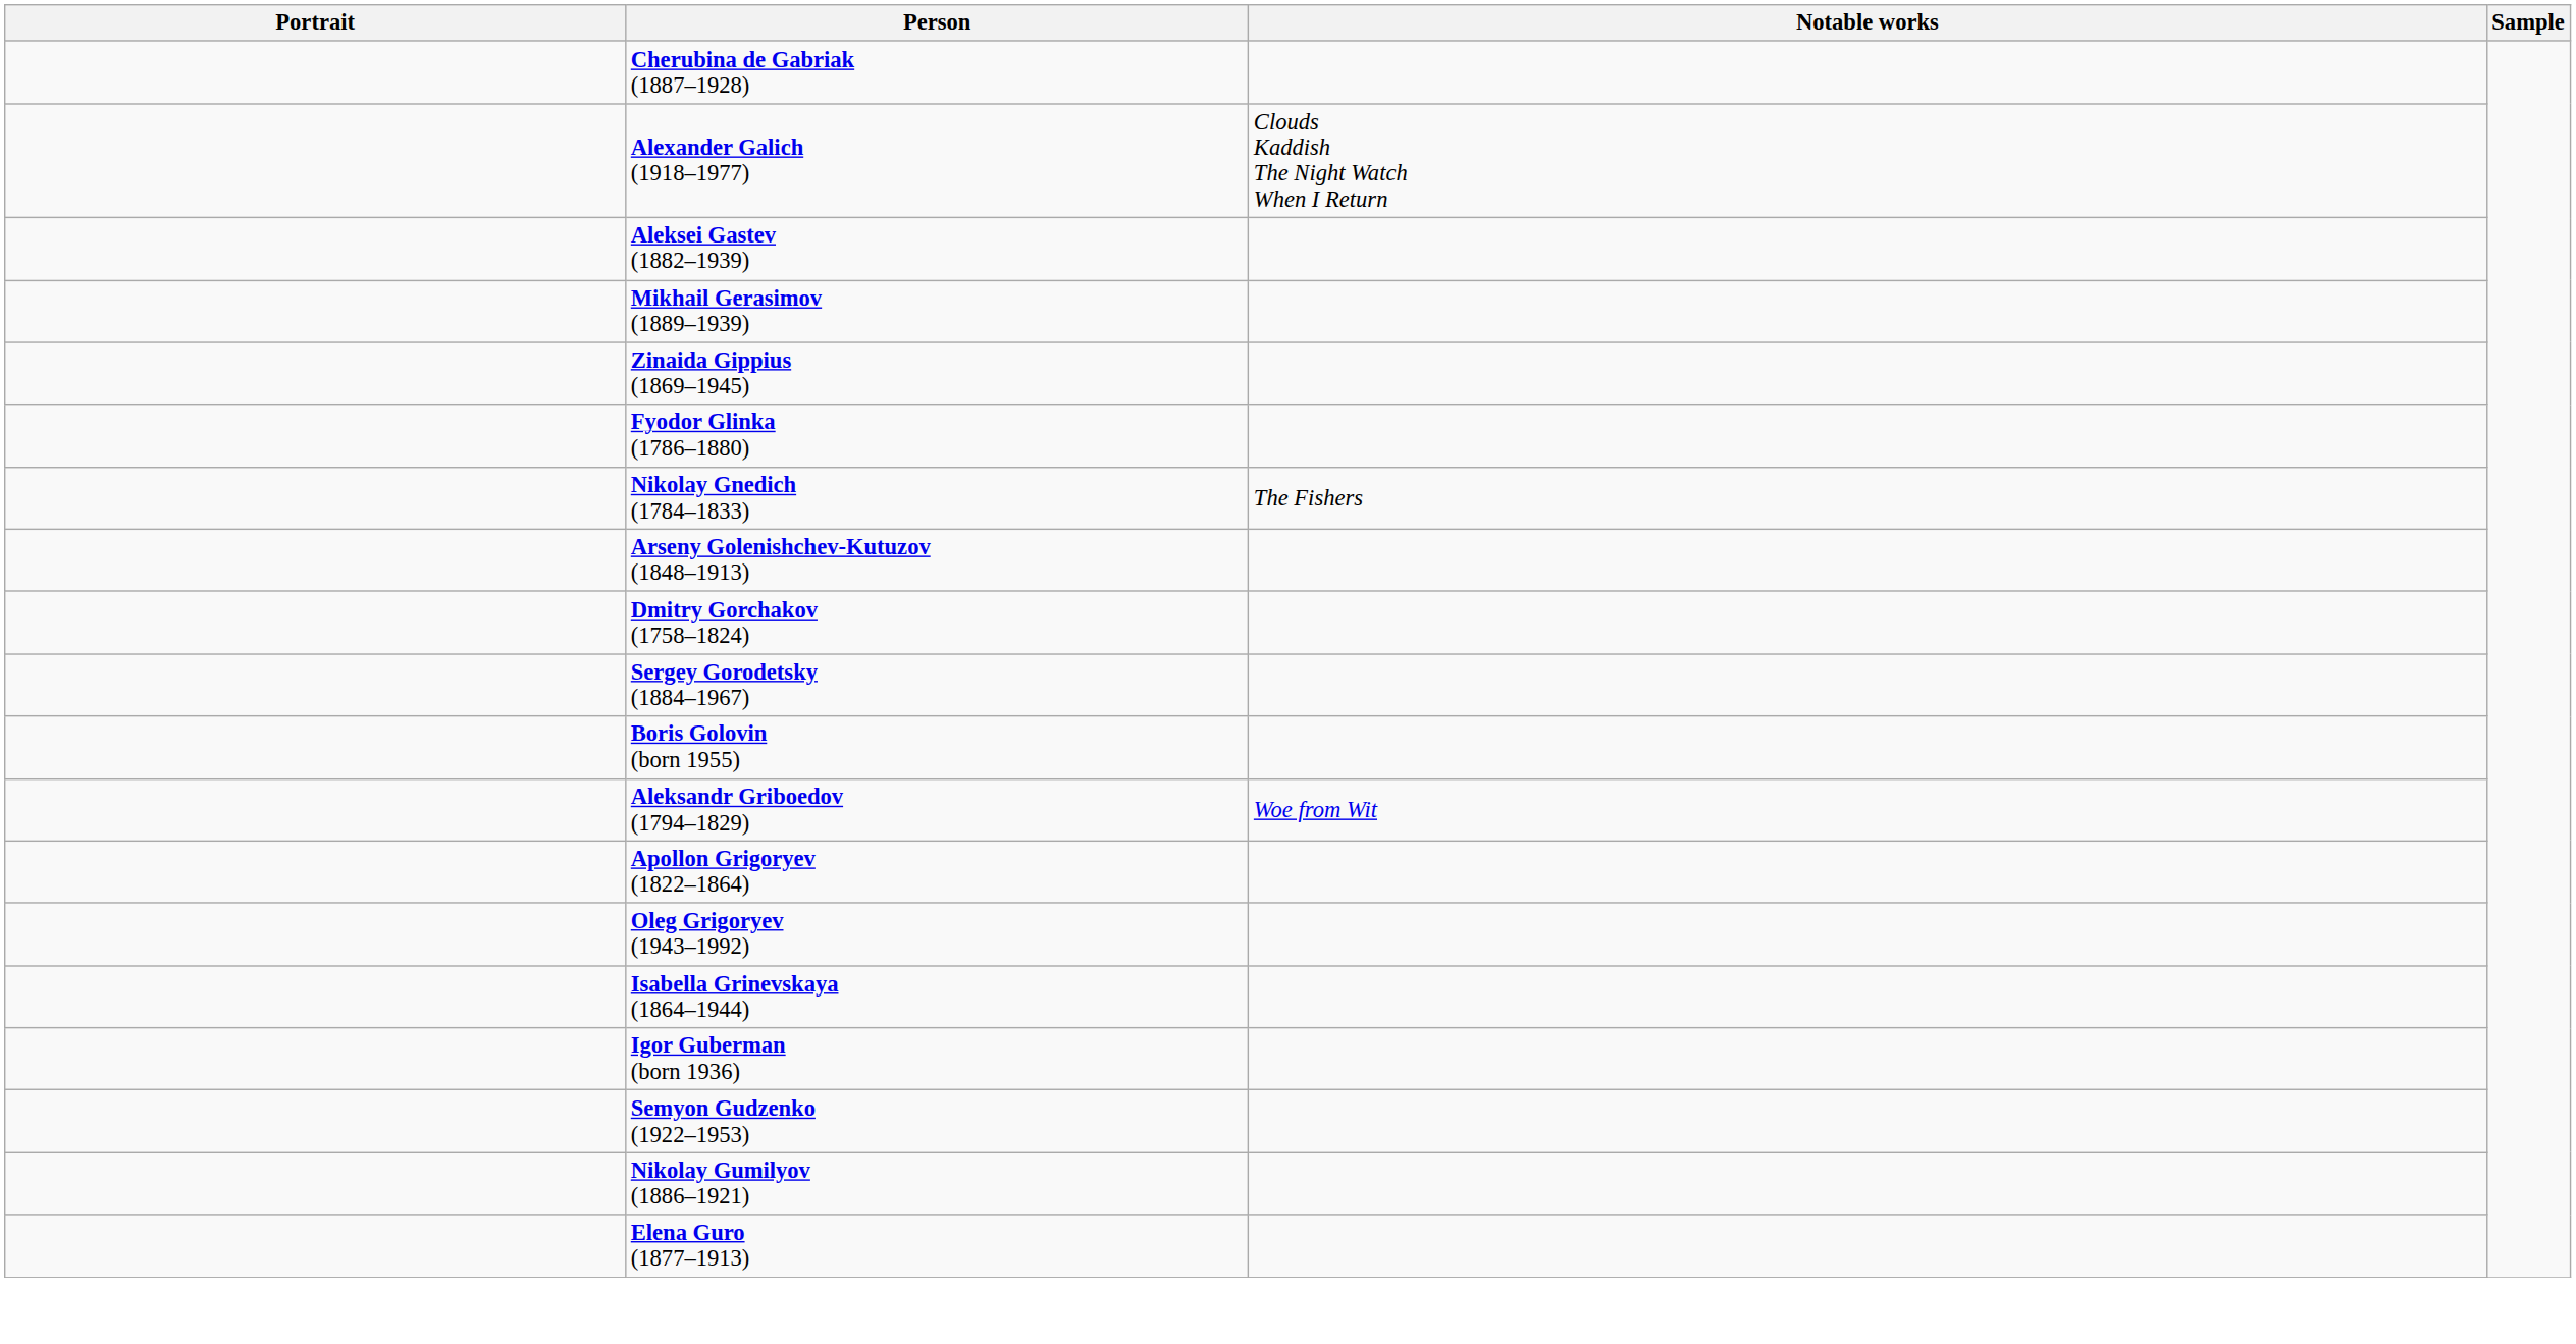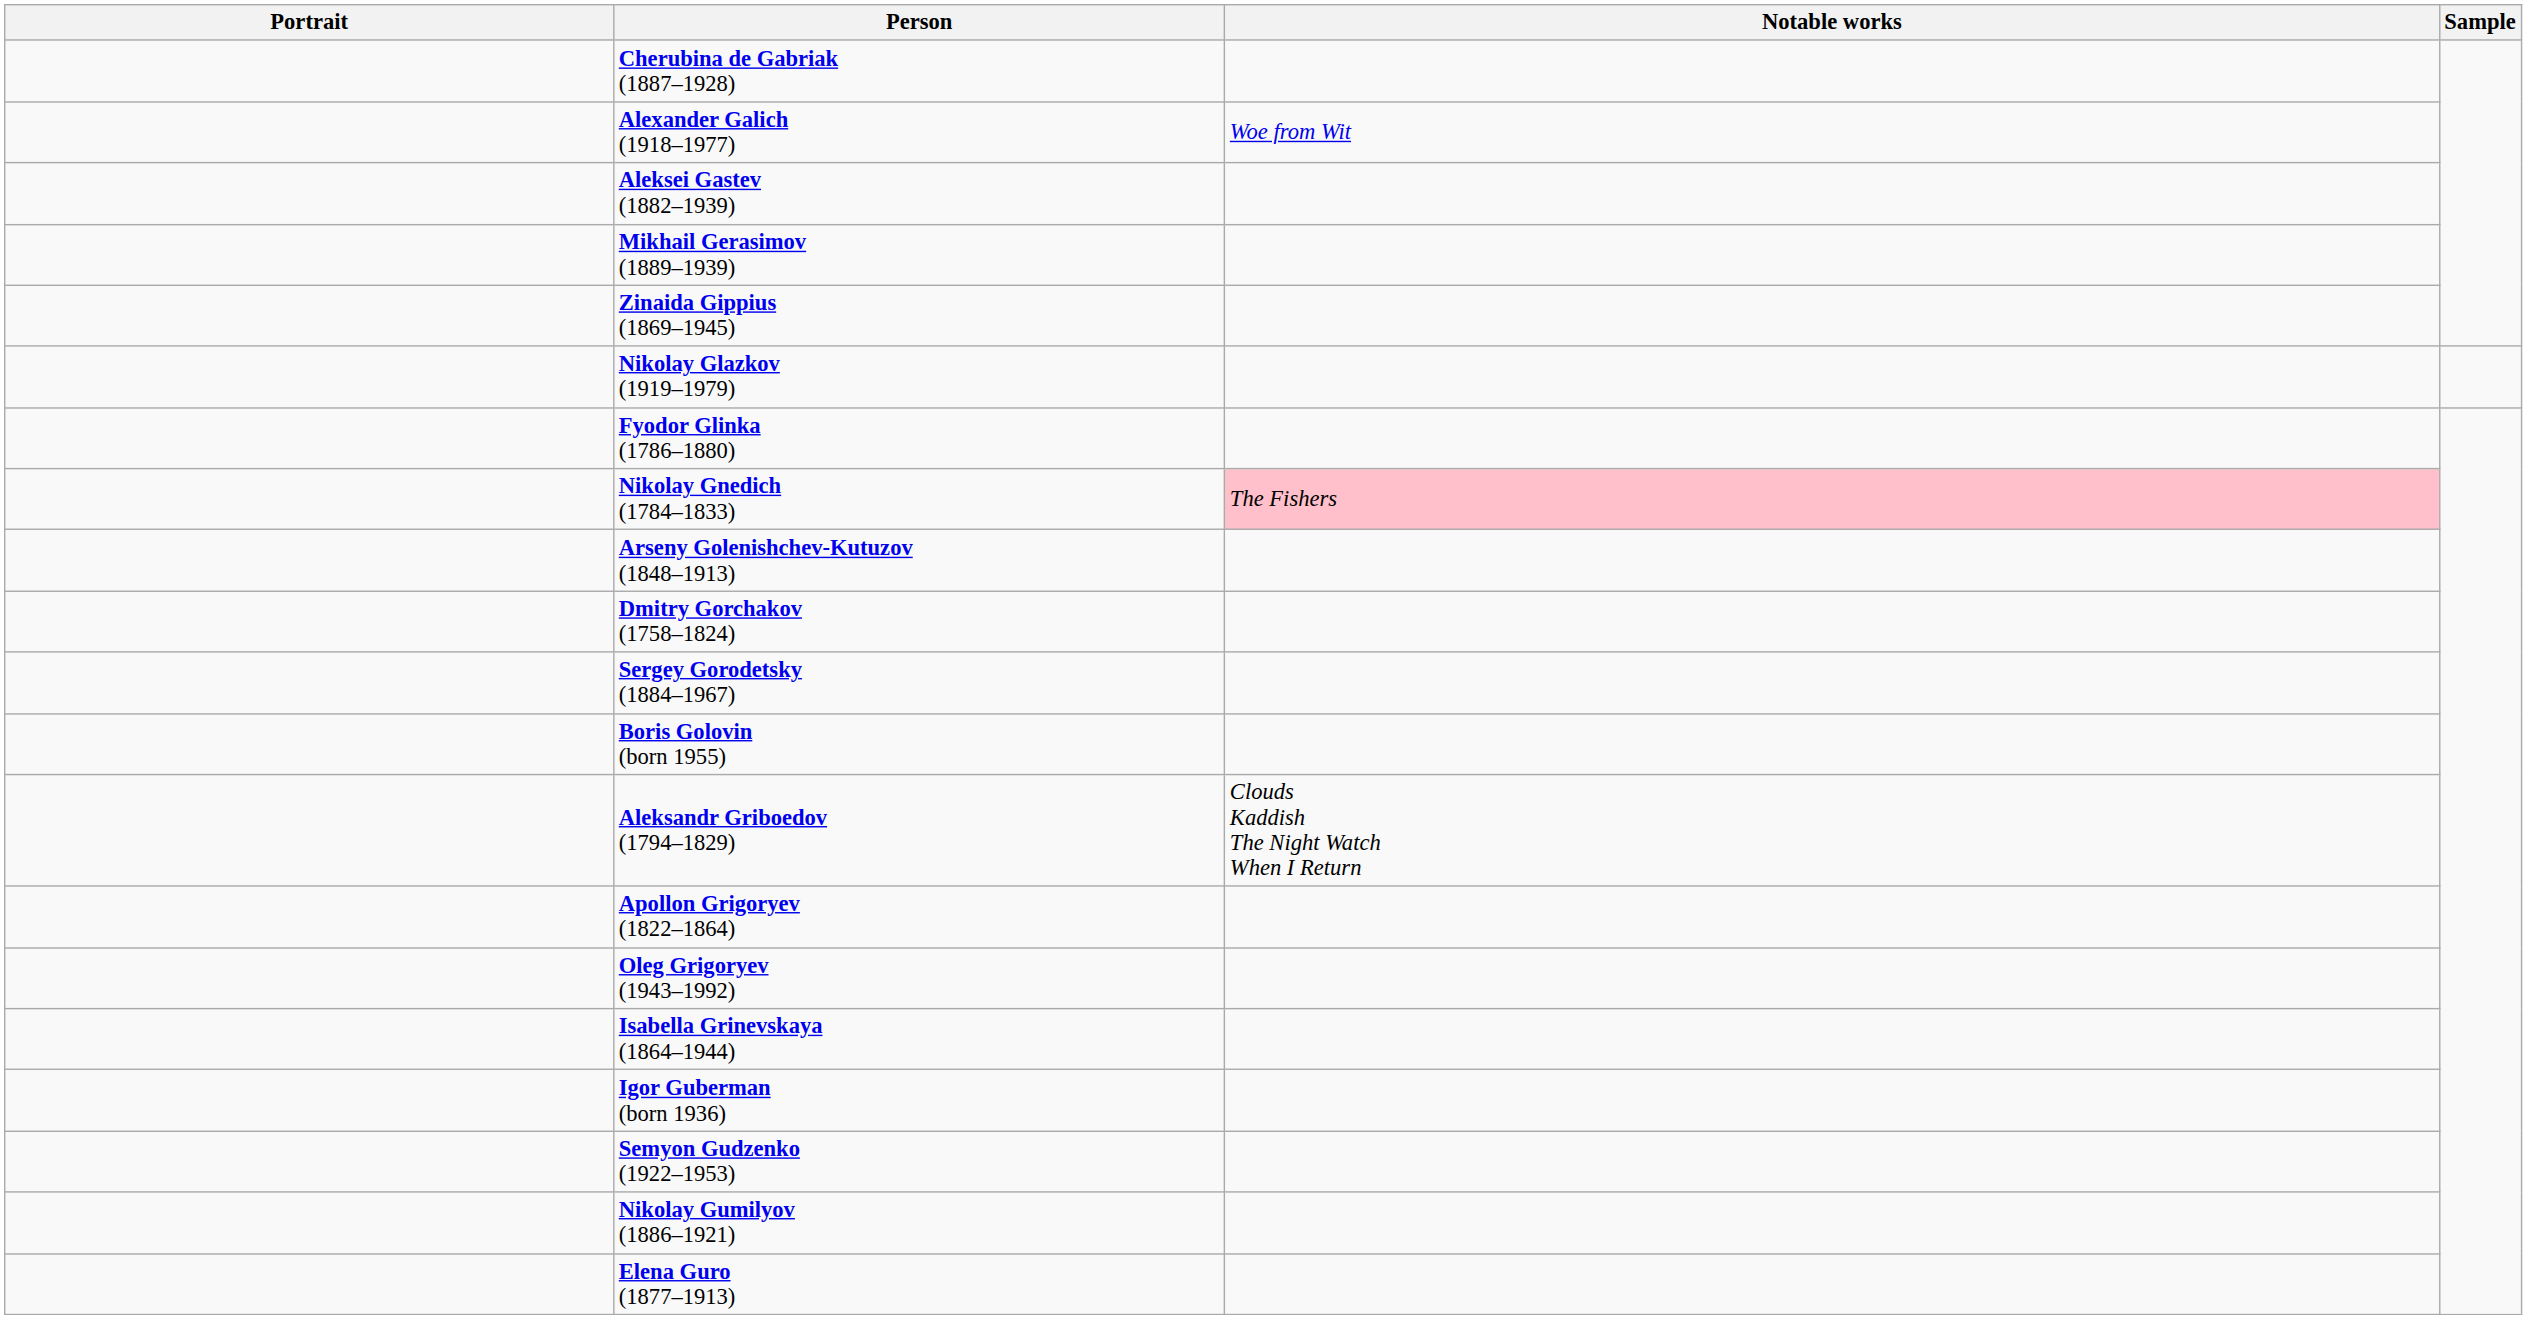Alexander Galich (1918–1977) | Notable works: Clouds Kaddish The Night Watch When I Return -> Woe from Wit
+ row: Nikolay Glazkov (1919–1979)
Nikolay Gnedich (1784–1833) | Notable works: no background -> pink background
Aleksandr Griboedov (1794–1829) | Notable works: Woe from Wit -> Clouds Kaddish The Night Watch When I Return
